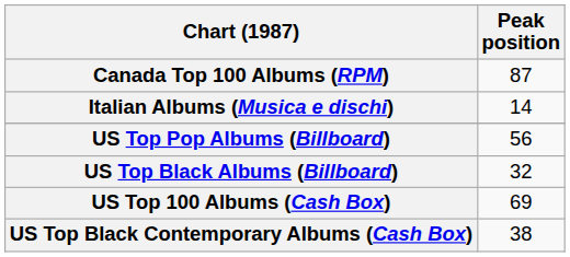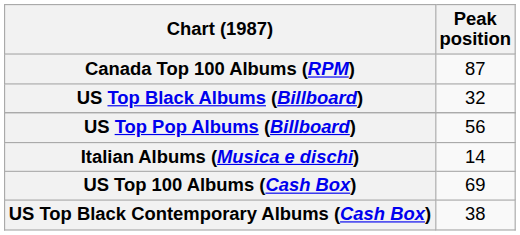rows swapped: Italian Albums (Musica e dischi) <-> US Top Black Albums (Billboard)
